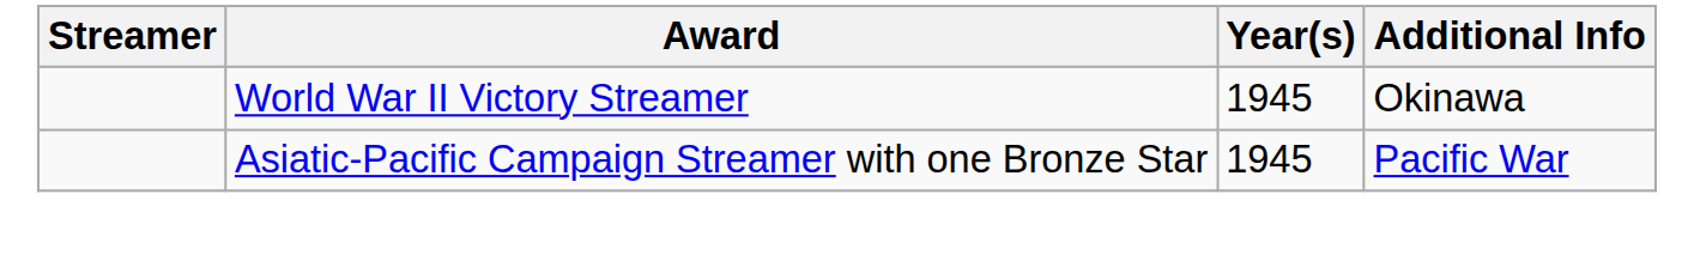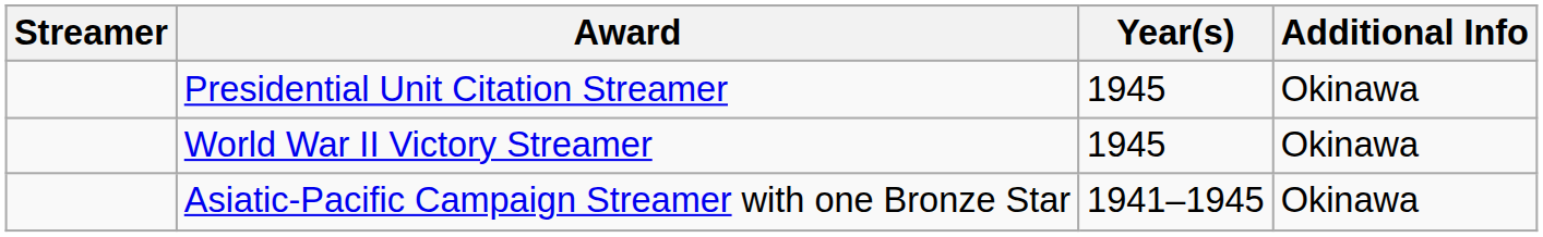+ row: Presidential Unit Citation Streamer | 1945 | Okinawa
Asiatic-Pacific Campaign Streamer with one Bronze Star | Year(s): 1945 -> 1941–1945
Asiatic-Pacific Campaign Streamer with one Bronze Star | Additional Info: Pacific War -> Okinawa
